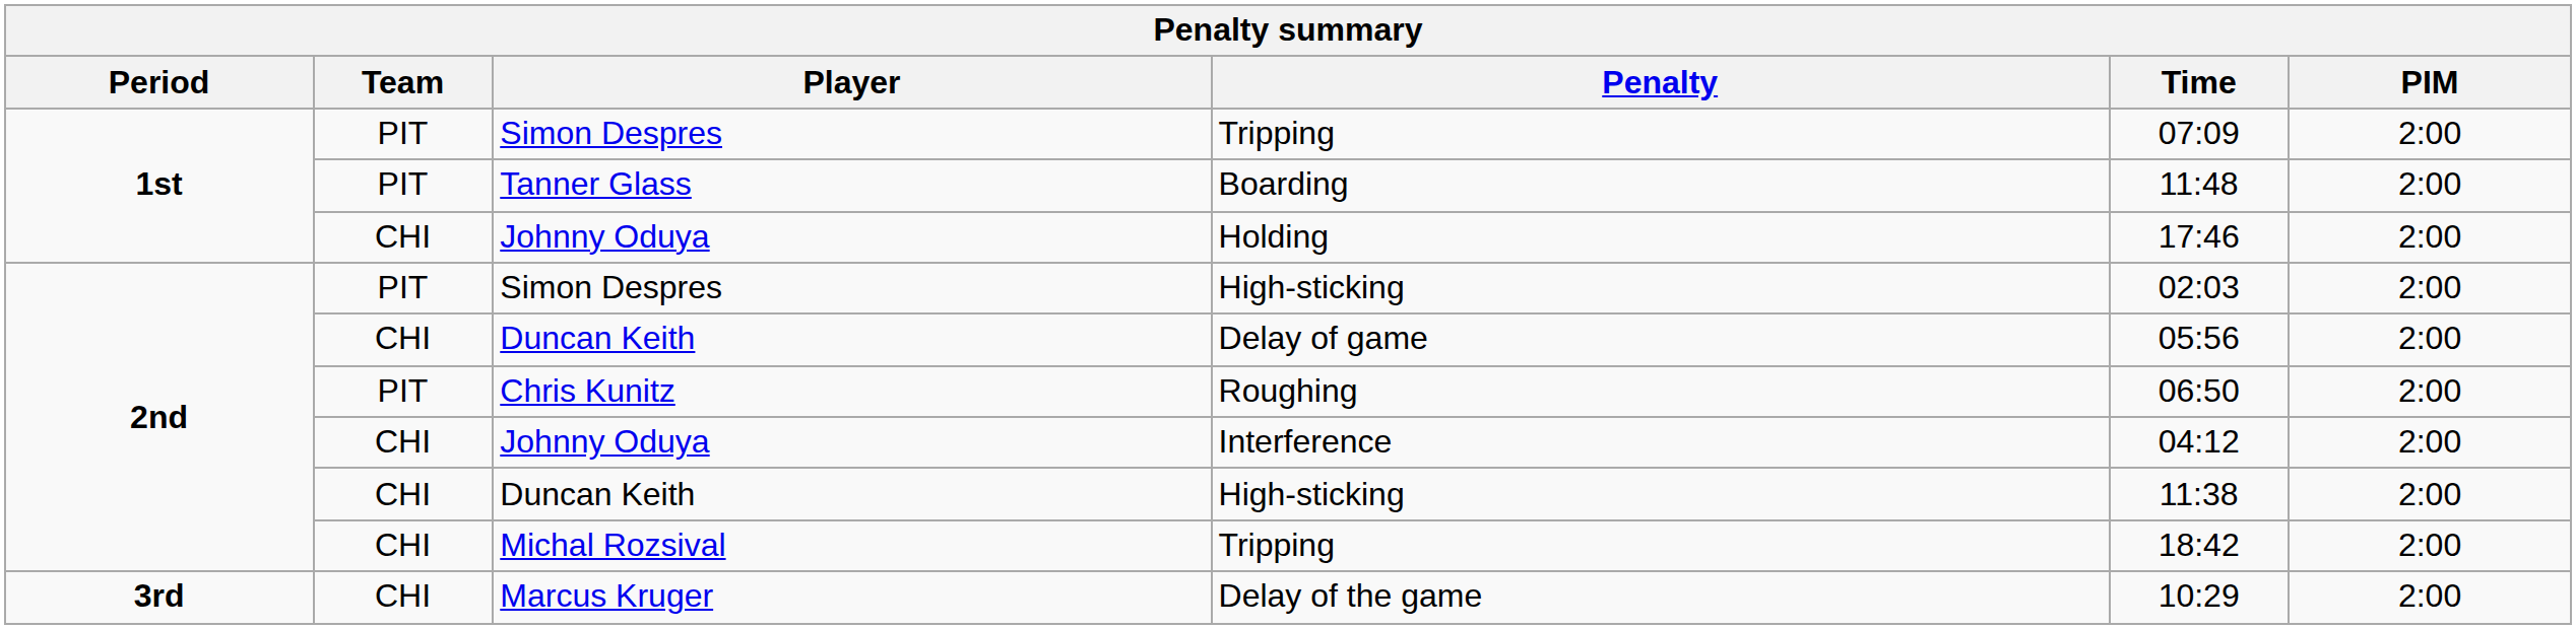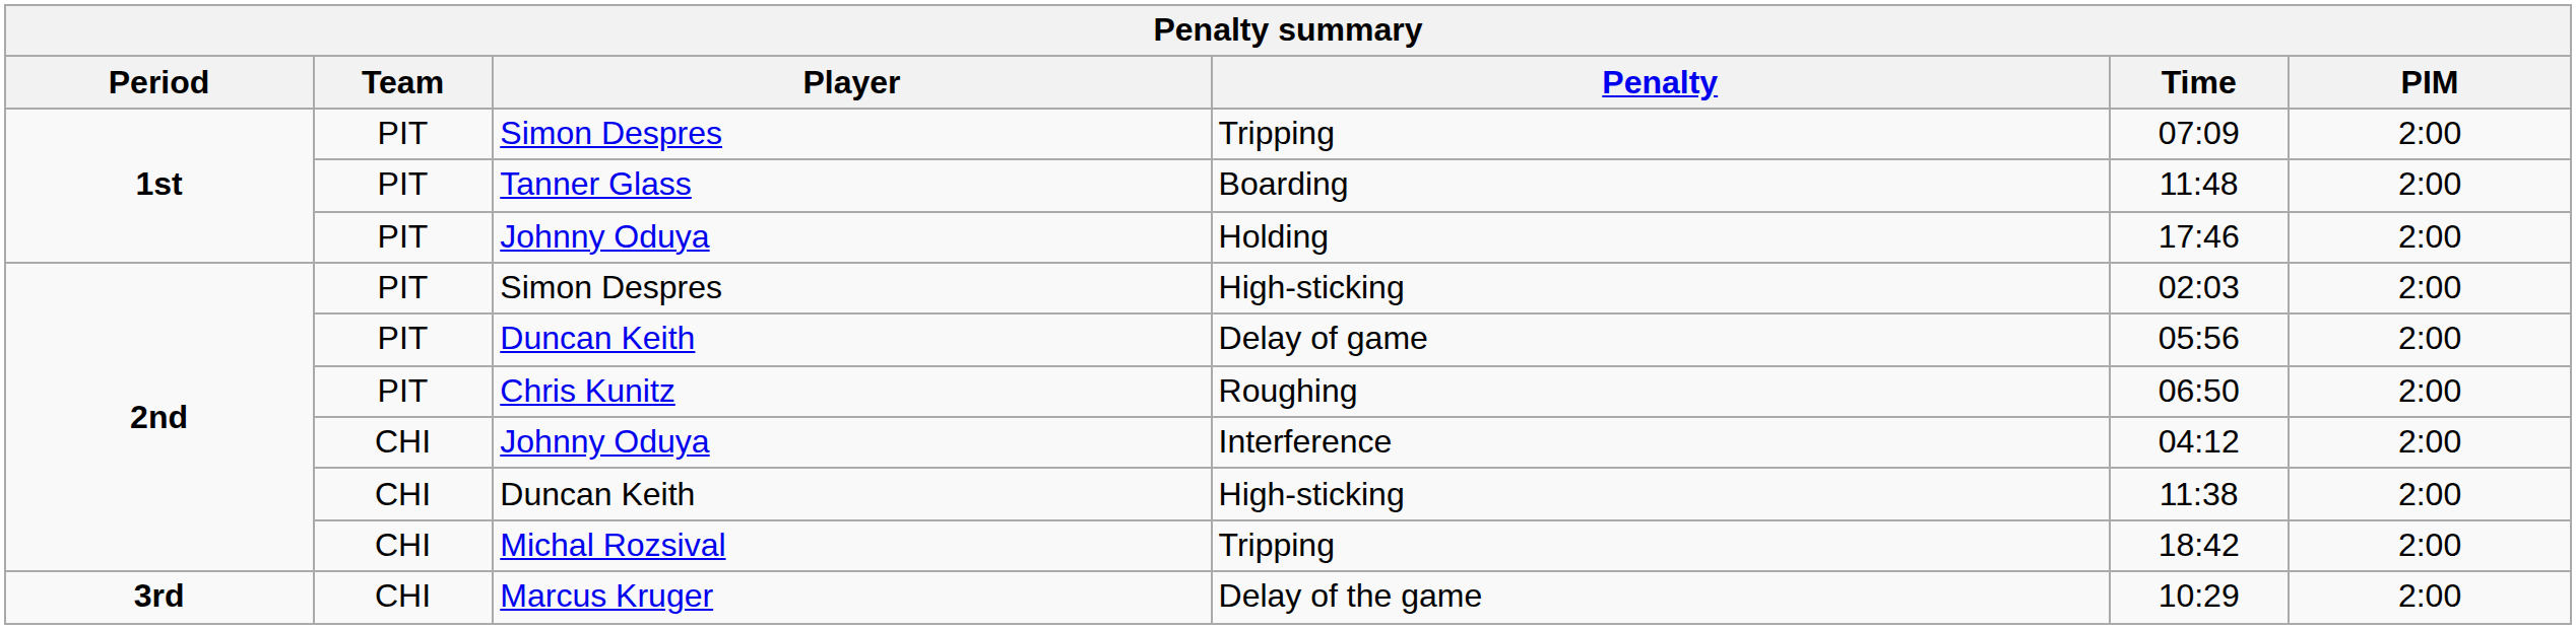Holding | Team: CHI -> PIT
Delay of game | Team: CHI -> PIT
